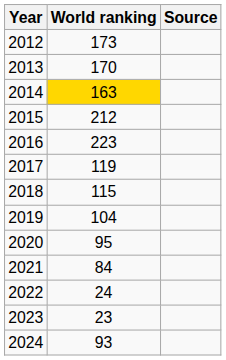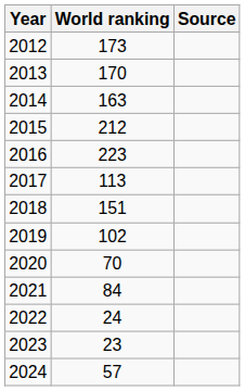2014 | World ranking: gold background -> no background
2017 | World ranking: 119 -> 113
2018 | World ranking: 115 -> 151
2019 | World ranking: 104 -> 102
2020 | World ranking: 95 -> 70
2024 | World ranking: 93 -> 57
